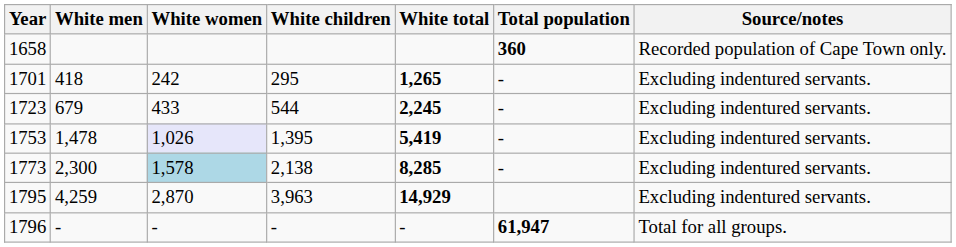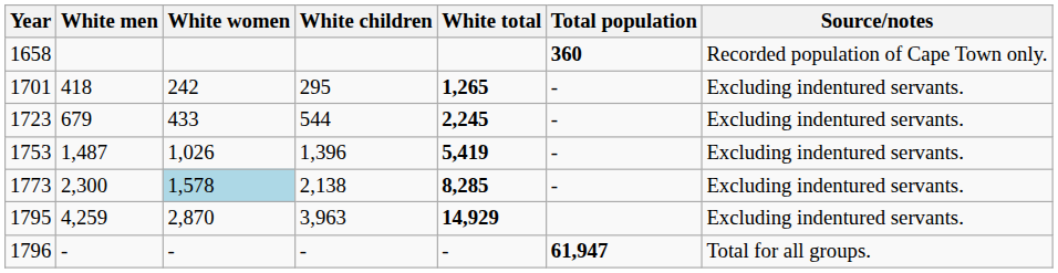1753 | White men: 1,478 -> 1,487
1753 | White women: lavender background -> no background
1753 | White children: 1,395 -> 1,396
